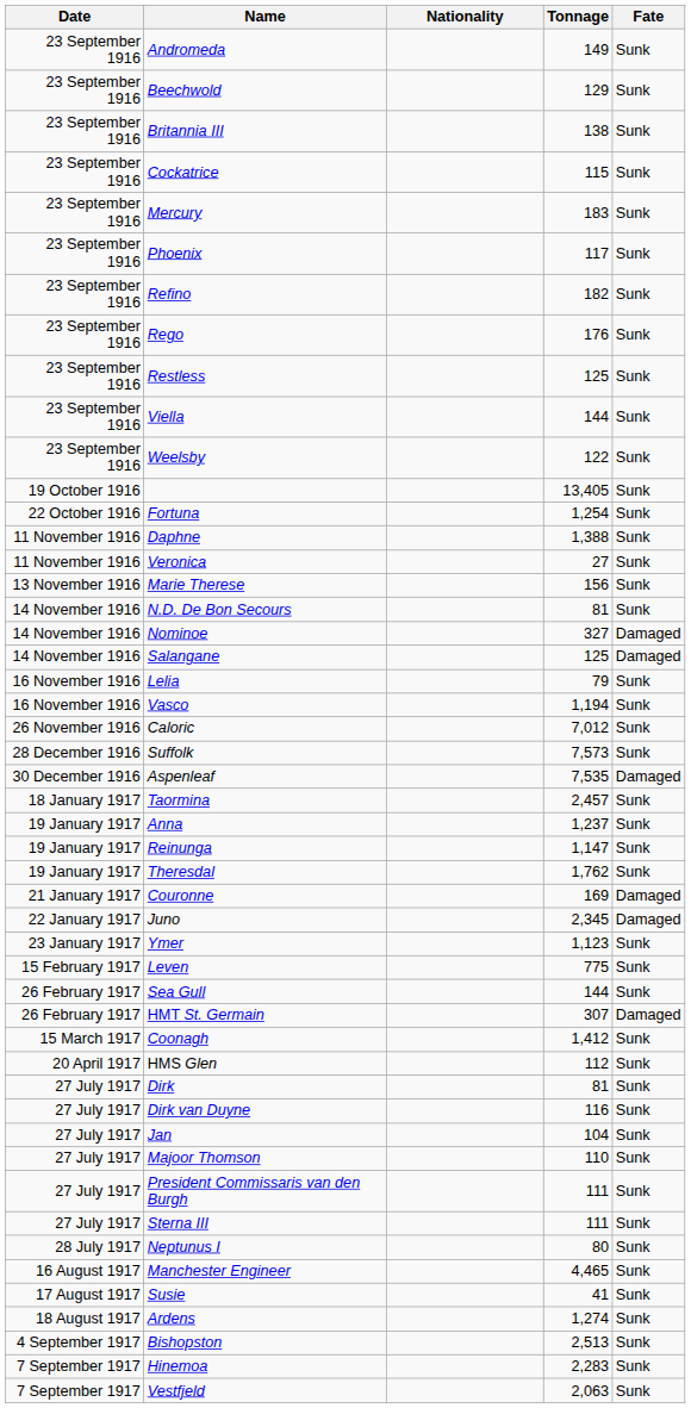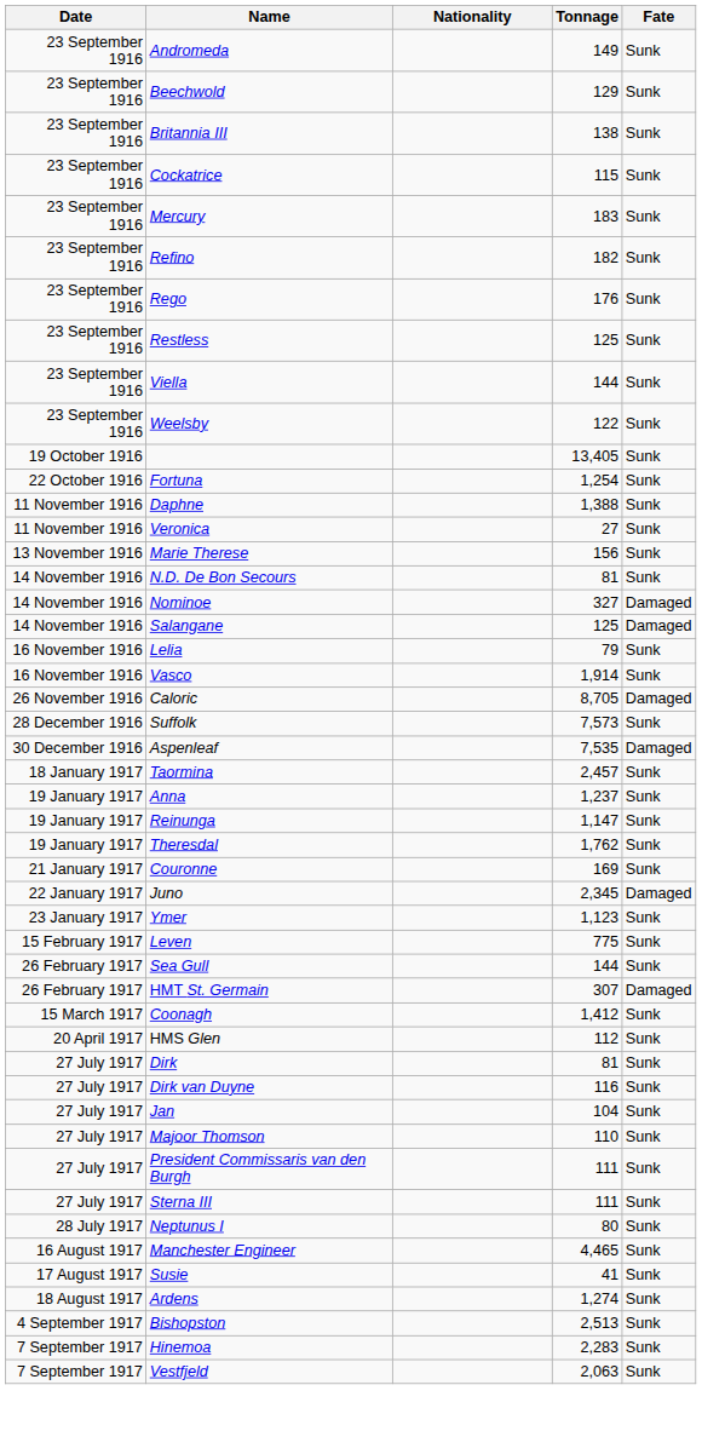- row: 23 September 1916 | Phoenix | 117 | Sunk
Vasco | Tonnage: 1,194 -> 1,914
Caloric | Tonnage: 7,012 -> 8,705
Caloric | Fate: Sunk -> Damaged
Couronne | Fate: Damaged -> Sunk
